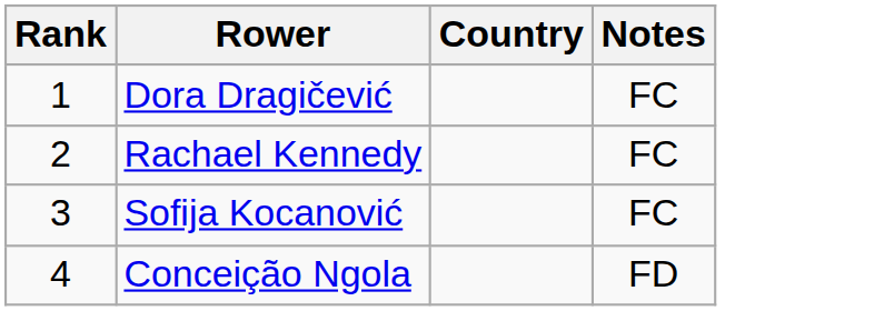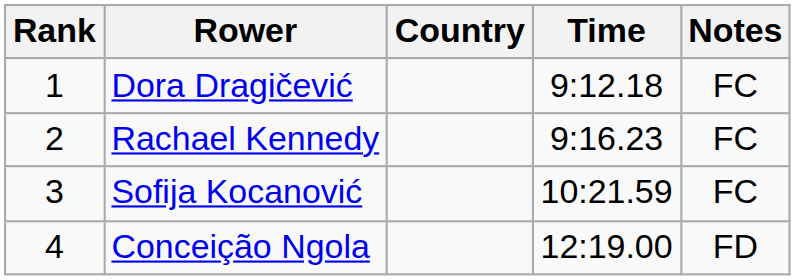+ column: Time | 9:12.18 | 9:16.23 | 10:21.59 | 12:19.00
